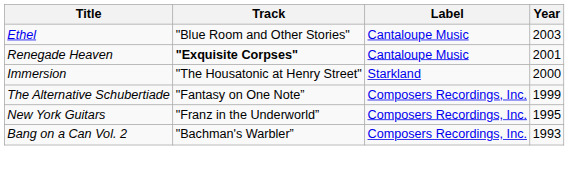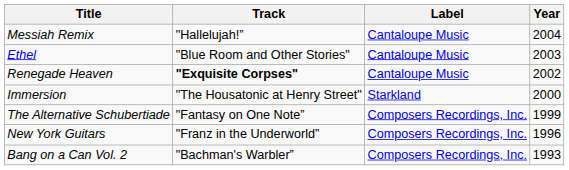+ row: Messiah Remix | "Hallelujah!” | Cantaloupe Music | 2004
Renegade Heaven | Year: 2001 -> 2002
New York Guitars | Year: 1995 -> 1996
